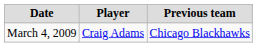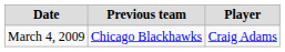columns swapped: Player <-> Previous team
